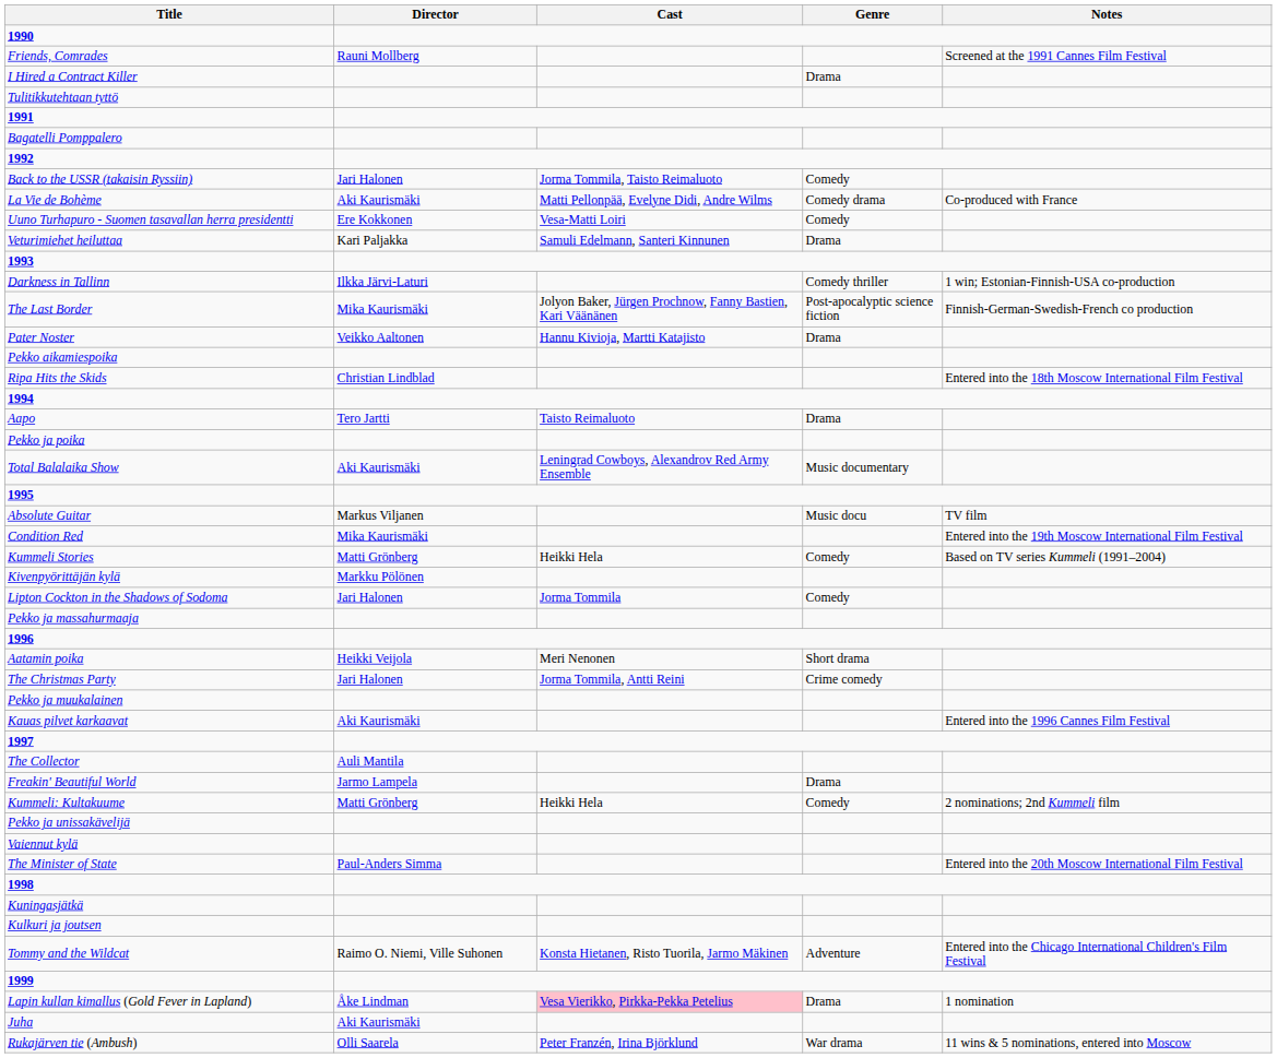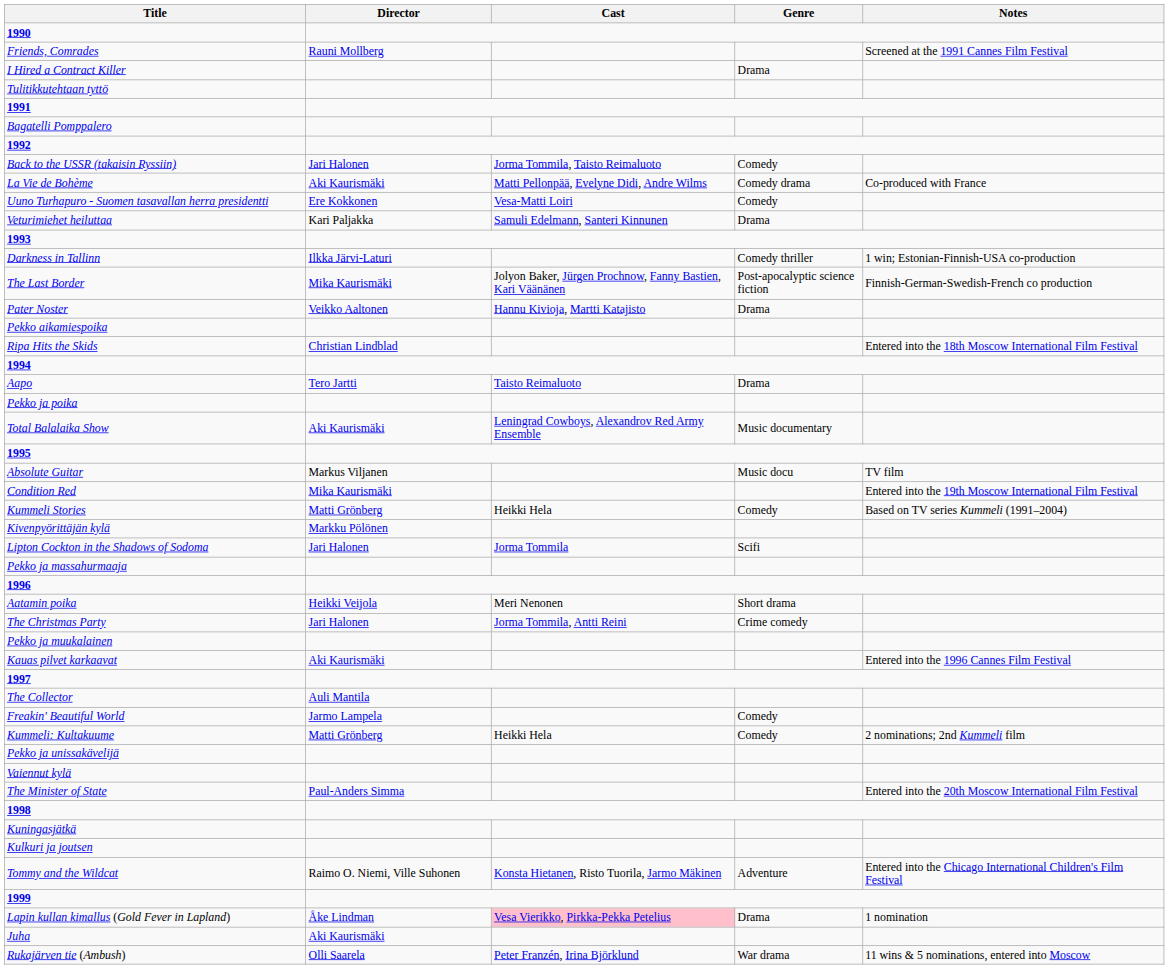Lipton Cockton in the Shadows of Sodoma | Genre: Comedy -> Scifi
Freakin' Beautiful World | Genre: Drama -> Comedy
